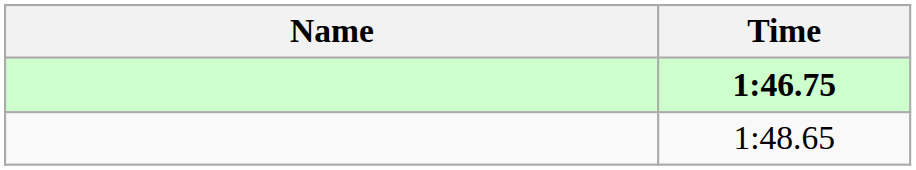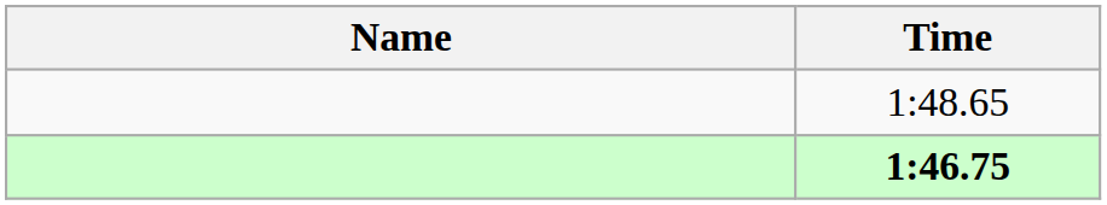rows swapped: 1:46.75 <-> 1:48.65
